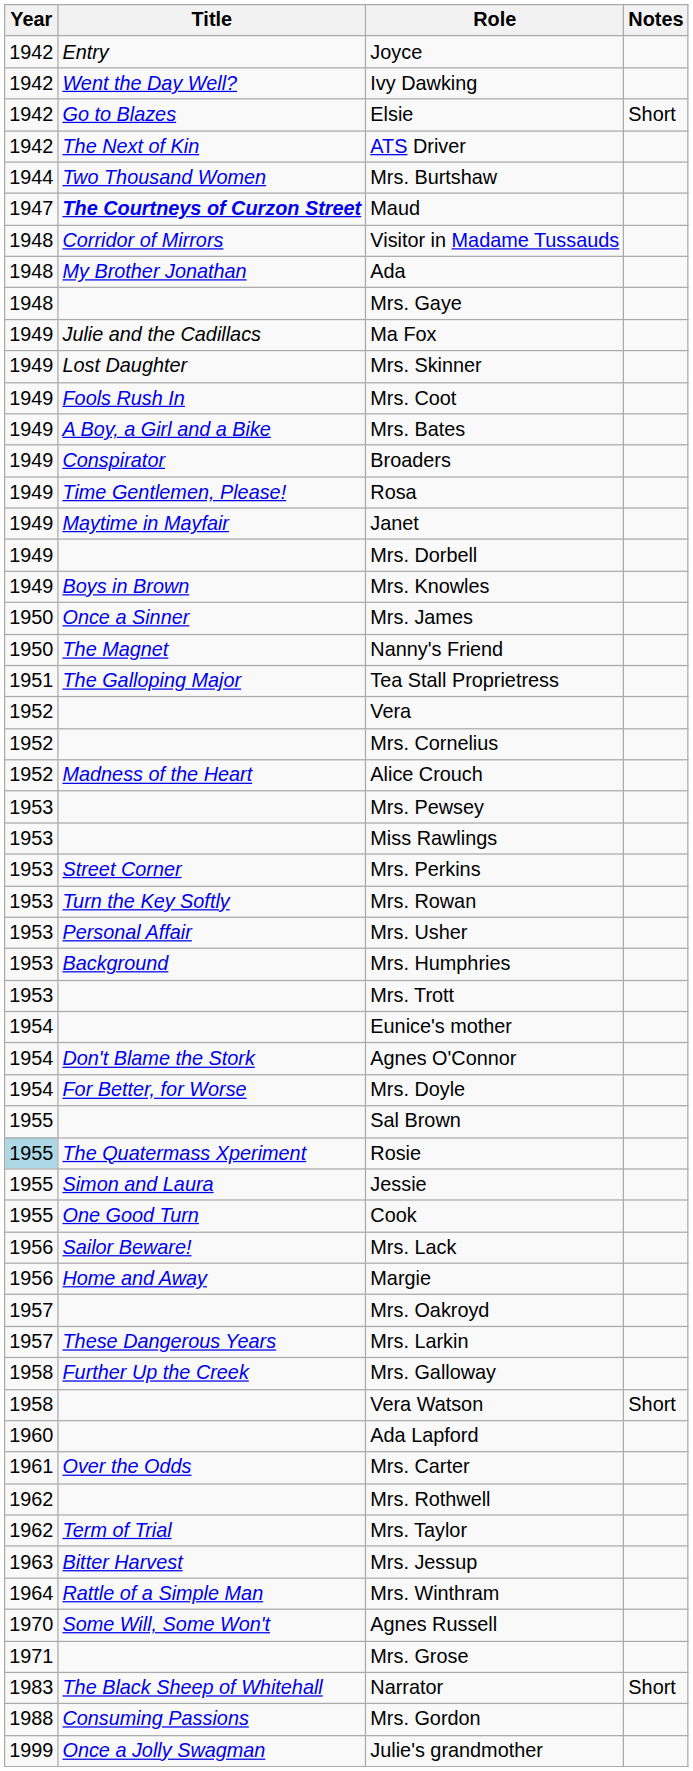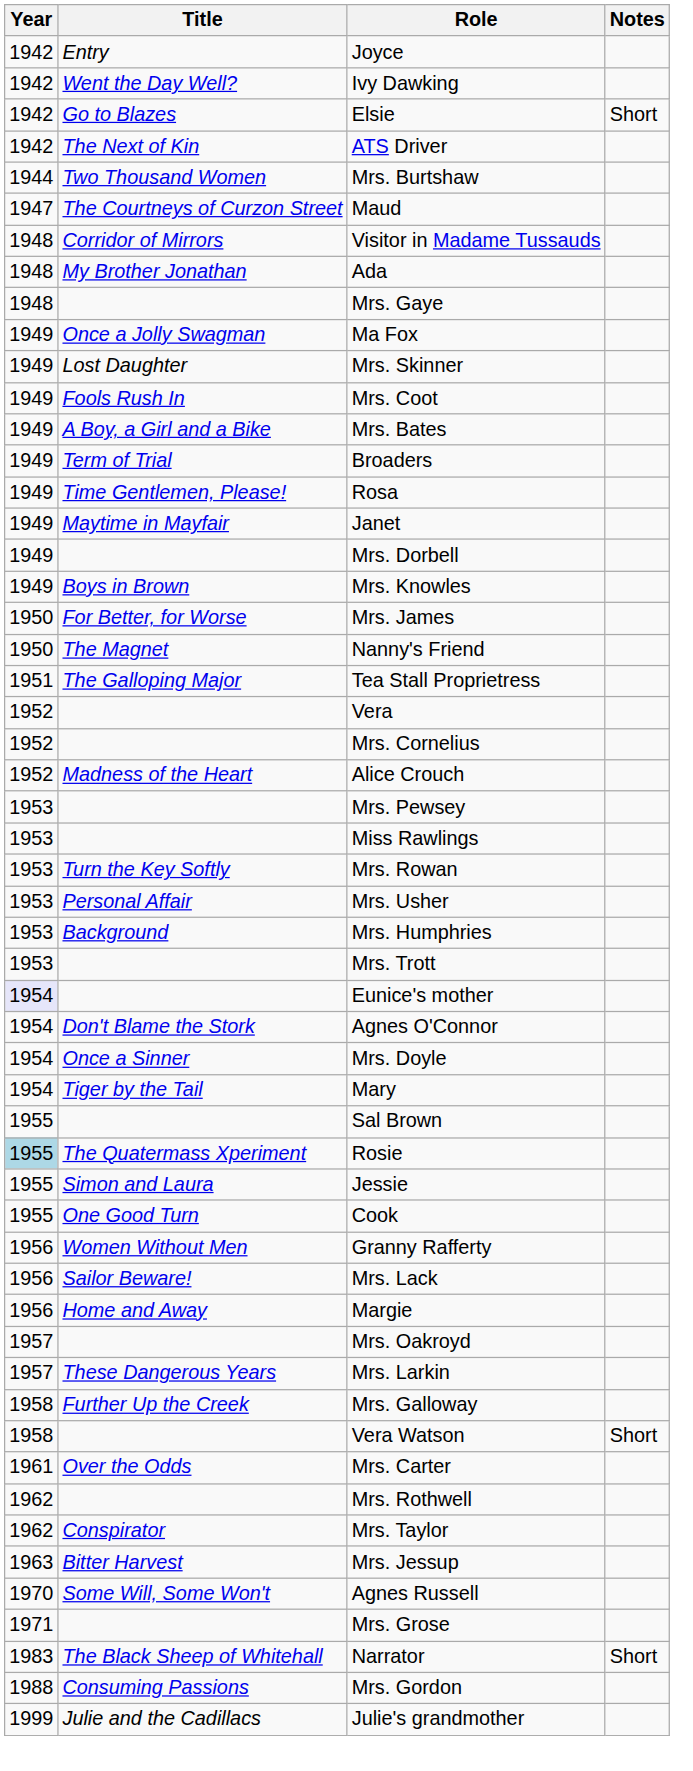Maud | Title: bold -> normal
Ma Fox | Title: Julie and the Cadillacs -> Once a Jolly Swagman
Broaders | Title: Conspirator -> Term of Trial
Mrs. James | Title: Once a Sinner -> For Better, for Worse
- row: 1953 | Street Corner | Mrs. Perkins
Eunice's mother | Year: no background -> lavender background
Mrs. Doyle | Title: For Better, for Worse -> Once a Sinner
+ row: 1954 | Tiger by the Tail | Mary
+ row: 1956 | Women Without Men | Granny Rafferty
- row: 1960 | Ada Lapford
Mrs. Taylor | Title: Term of Trial -> Conspirator
- row: 1964 | Rattle of a Simple Man | Mrs. Winthram
Julie's grandmother | Title: Once a Jolly Swagman -> Julie and the Cadillacs
